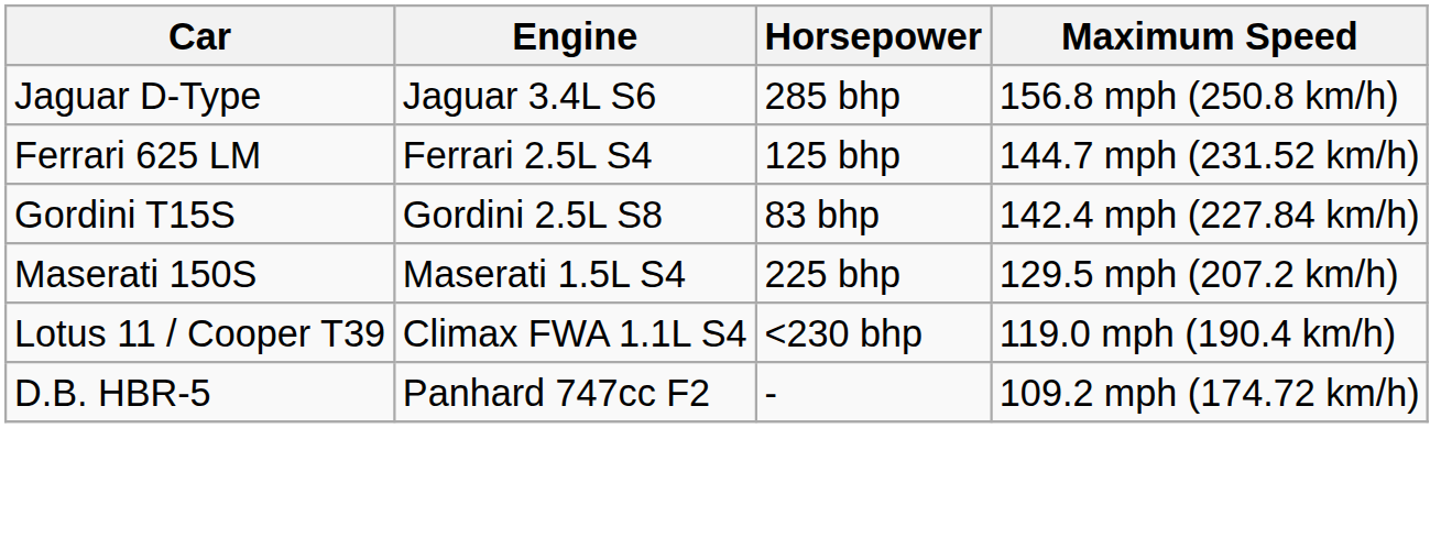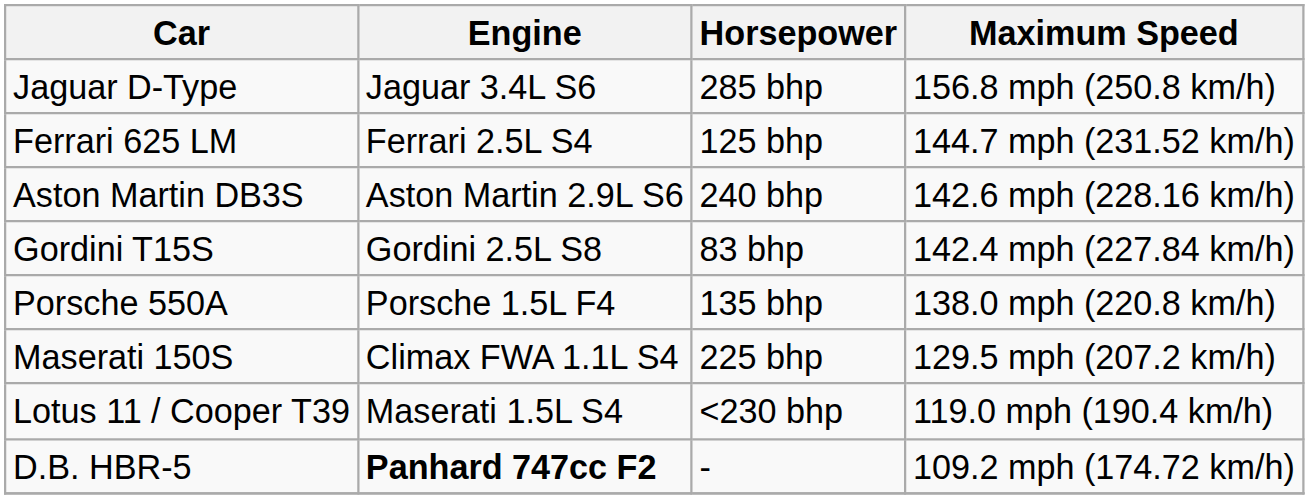+ row: Aston Martin DB3S | Aston Martin 2.9L S6 | 240 bhp | 142.6 mph (228.16 km/h)
+ row: Porsche 550A | Porsche 1.5L F4 | 135 bhp | 138.0 mph (220.8 km/h)
Maserati 150S | Engine: Maserati 1.5L S4 -> Climax FWA 1.1L S4
Lotus 11 / Cooper T39 | Engine: Climax FWA 1.1L S4 -> Maserati 1.5L S4
D.B. HBR-5 | Engine: normal -> bold
